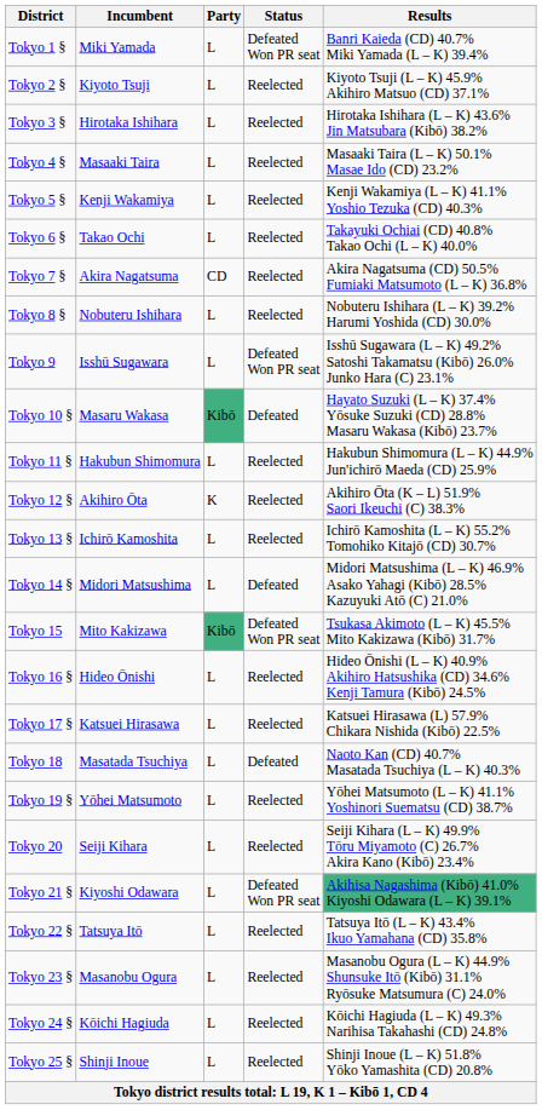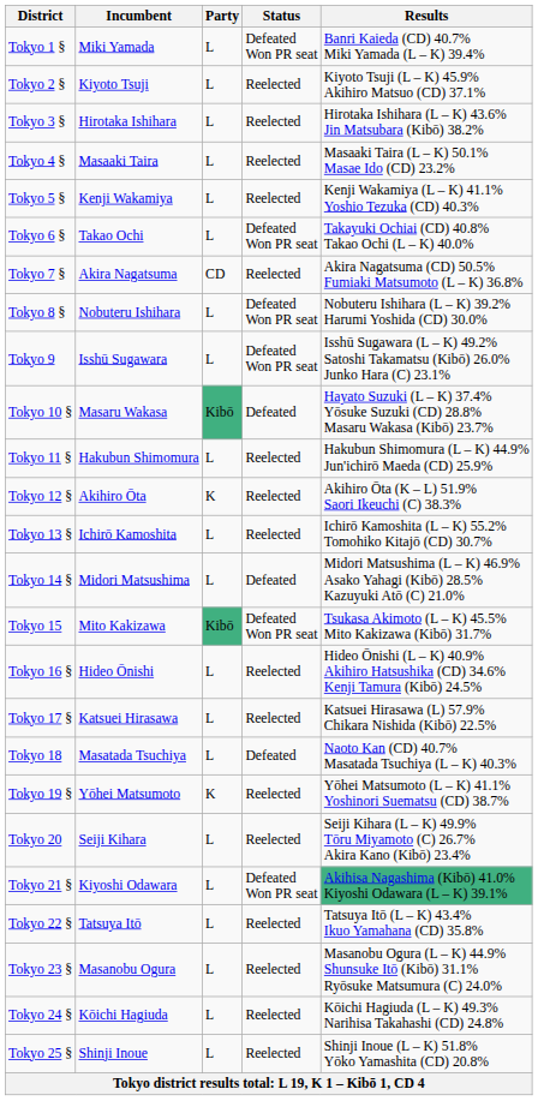Tokyo 6 § | Status: Reelected -> Defeated Won PR seat
Tokyo 8 § | Status: Reelected -> Defeated Won PR seat
Tokyo 19 § | Party: L -> K
